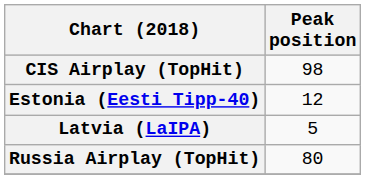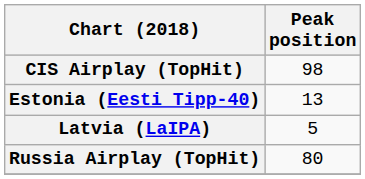Estonia (Eesti Tipp-40) | Peak position: 12 -> 13
